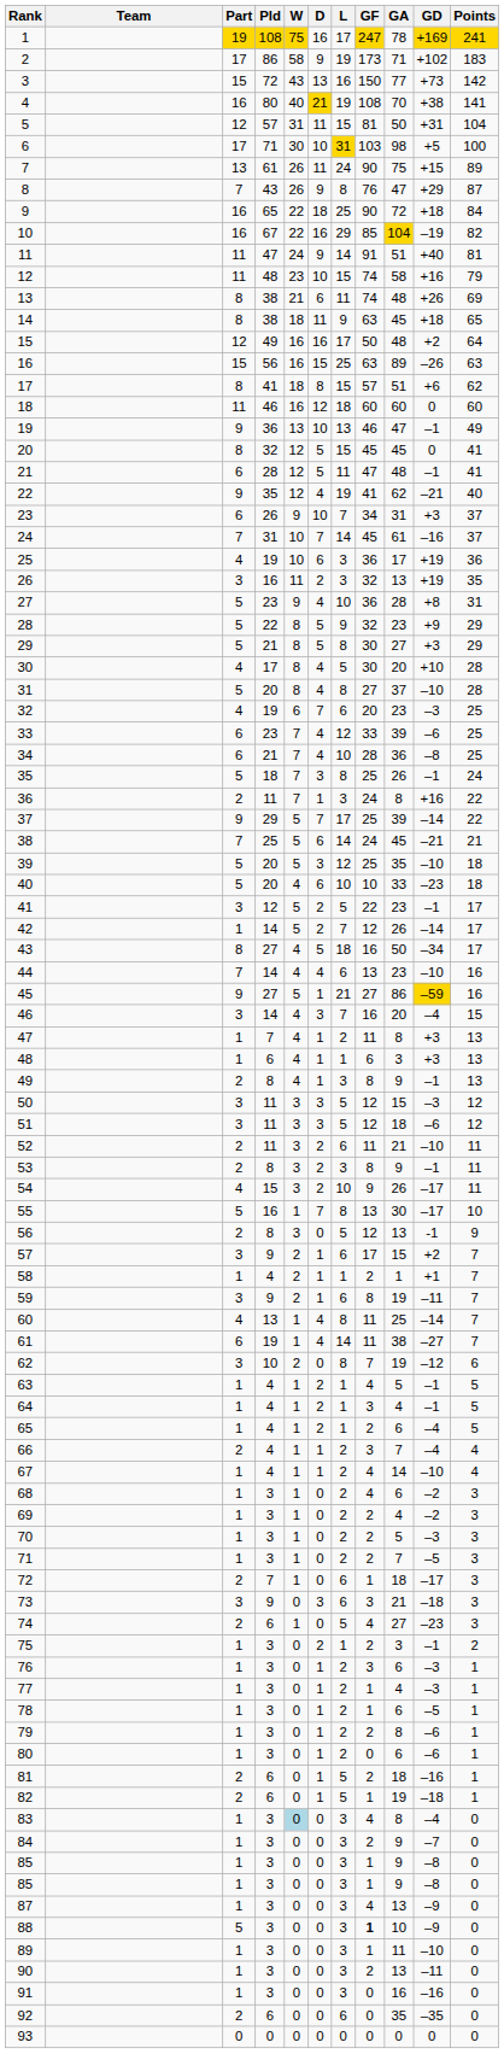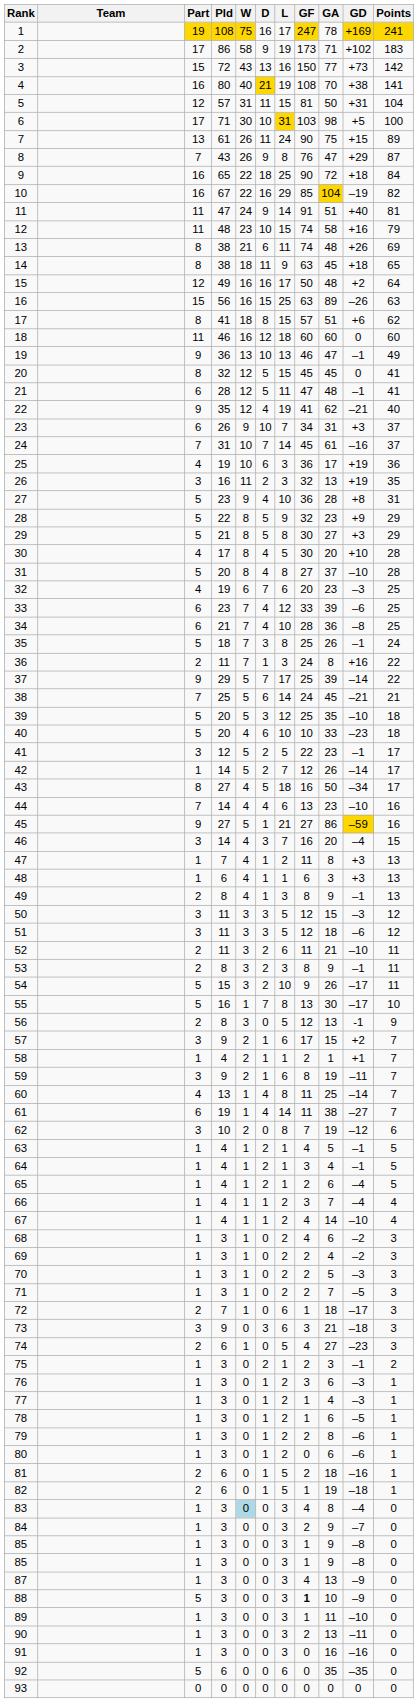54 | Part: 4 -> 5
66 | Part: 2 -> 1
92 | Part: 2 -> 5
